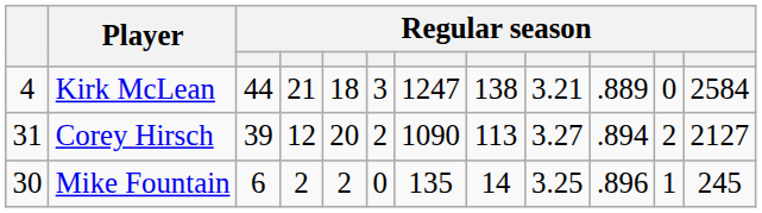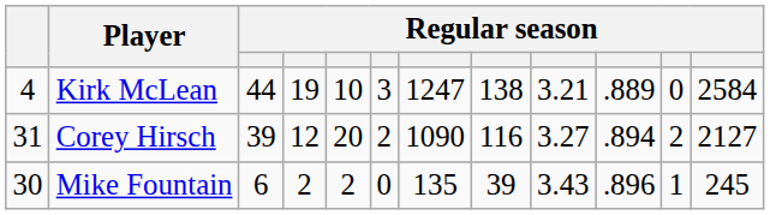Kirk McLean | column 4: 21 -> 19
Kirk McLean | column 5: 18 -> 10
Corey Hirsch | column 8: 113 -> 116
Mike Fountain | column 8: 14 -> 39
Mike Fountain | column 9: 3.25 -> 3.43
